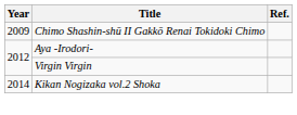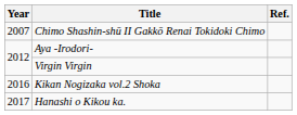Chimo Shashin-shū II Gakkō Renai Tokidoki Chimo | Year: 2009 -> 2007
Kikan Nogizaka vol.2 Shoka | Year: 2014 -> 2016
+ row: 2017 | Hanashi o Kikou ka.
